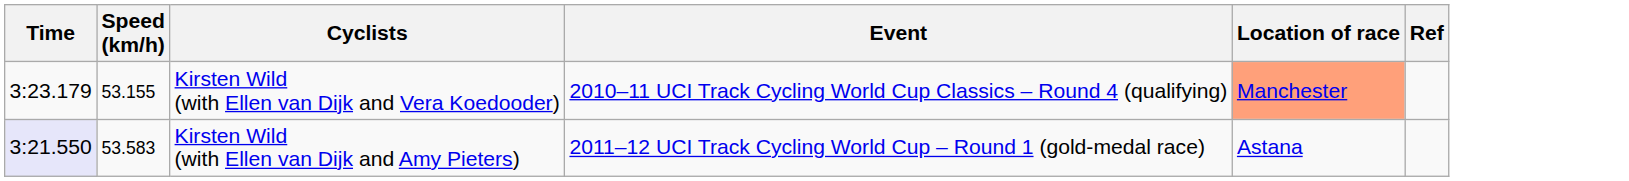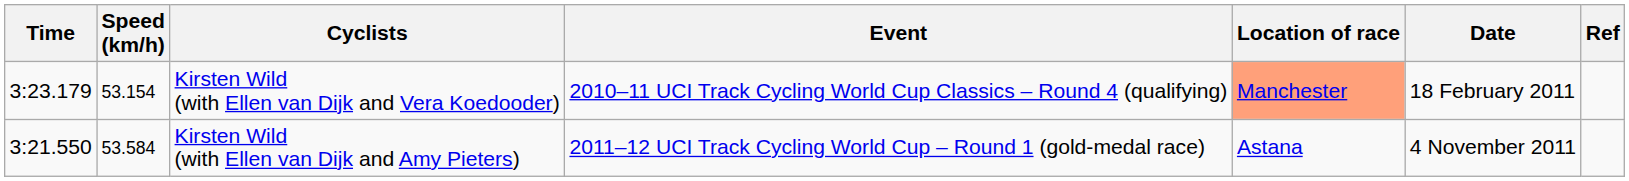+ column: Date | 18 February 2011 | 4 November 2011
Kirsten Wild (with Ellen van Dijk and Vera Koedooder) | Speed (km/h): 53.155 -> 53.154
Kirsten Wild (with Ellen van Dijk and Amy Pieters) | Time: lavender background -> no background
Kirsten Wild (with Ellen van Dijk and Amy Pieters) | Speed (km/h): 53.583 -> 53.584
